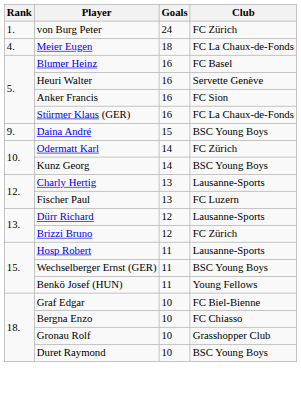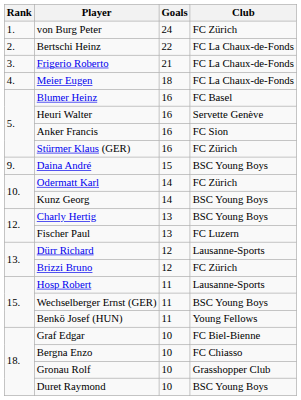+ row: 2. | Bertschi Heinz | 22 | FC La Chaux-de-Fonds
+ row: 3. | Frigerio Roberto | 21 | FC La Chaux-de-Fonds
Stürmer Klaus (GER) | Club: FC La Chaux-de-Fonds -> FC Zürich
Charly Hertig | Club: Lausanne-Sports -> BSC Young Boys
